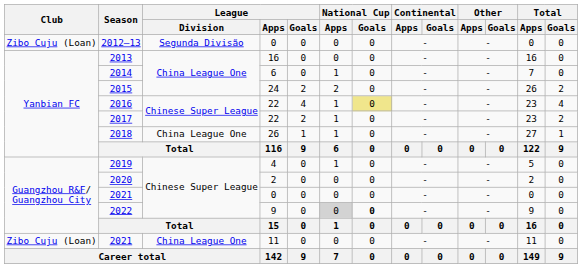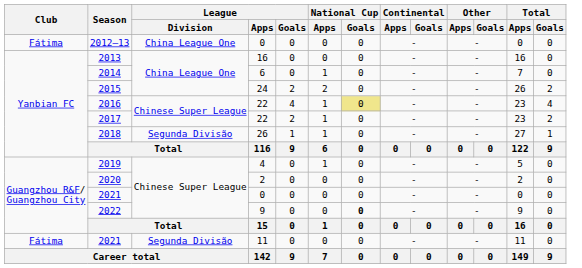2012–13 | Club: Zibo Cuju (Loan) -> Fátima
2012–13 | League / Division: Segunda Divisão -> China League One
2018 | League / Division: China League One -> Segunda Divisão
2022 | National Cup / Apps: lightgrey background -> no background
2021 / 11 | Club: Zibo Cuju (Loan) -> Fátima
2021 / 11 | League / Division: China League One -> Segunda Divisão
